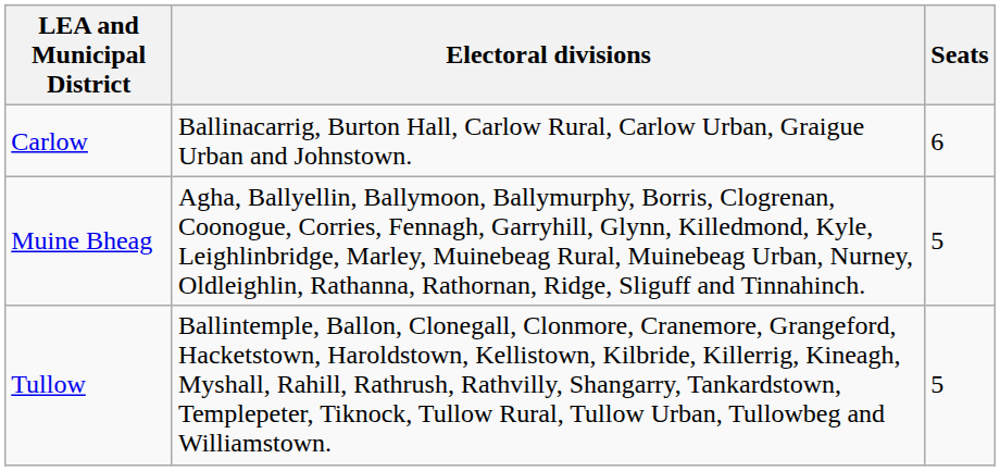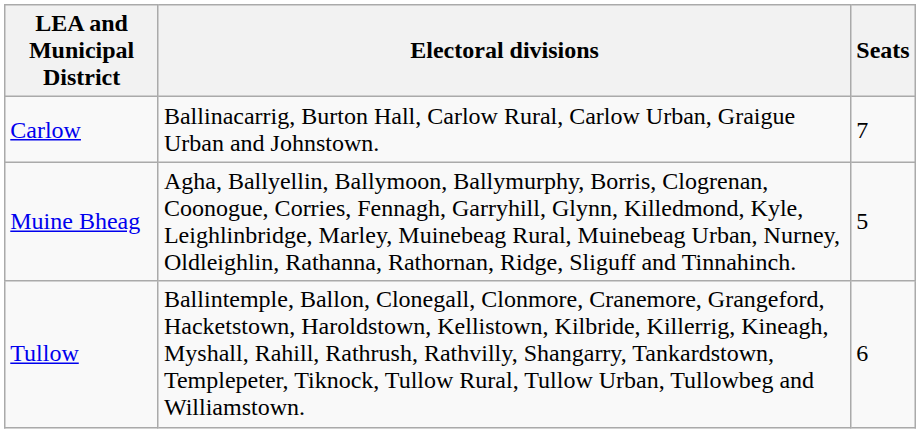Carlow | Seats: 6 -> 7
Tullow | Seats: 5 -> 6
